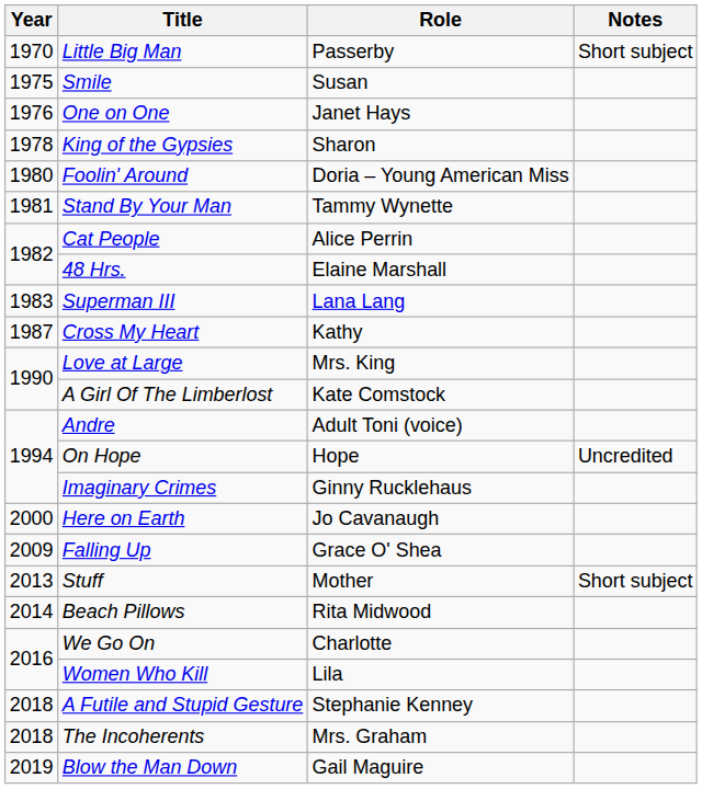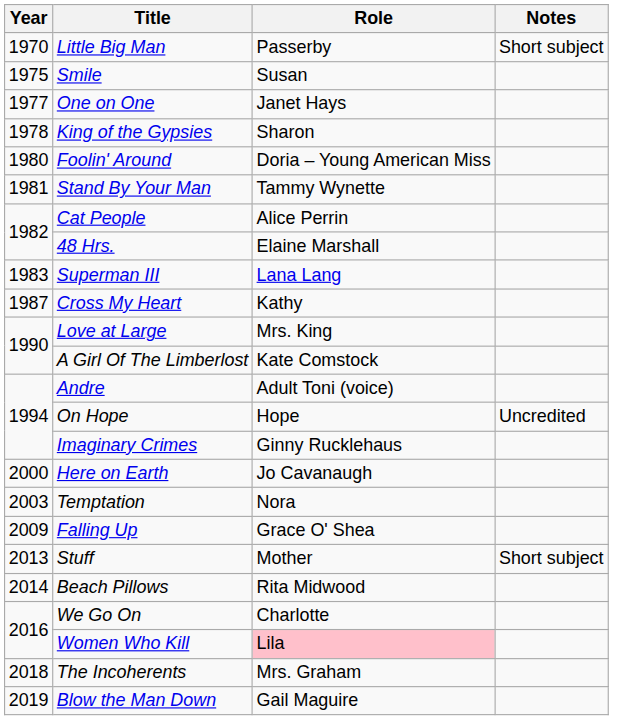One on One | Year: 1976 -> 1977
+ row: 2003 | Temptation | Nora
Women Who Kill | Role: no background -> pink background
- row: 2018 | A Futile and Stupid Gesture | Stephanie Kenney
